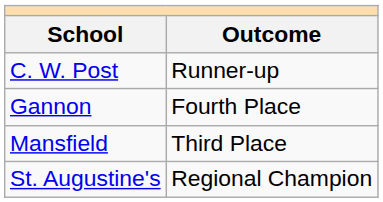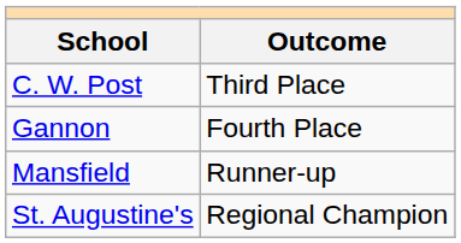C. W. Post | Outcome: Runner-up -> Third Place
Mansfield | Outcome: Third Place -> Runner-up
